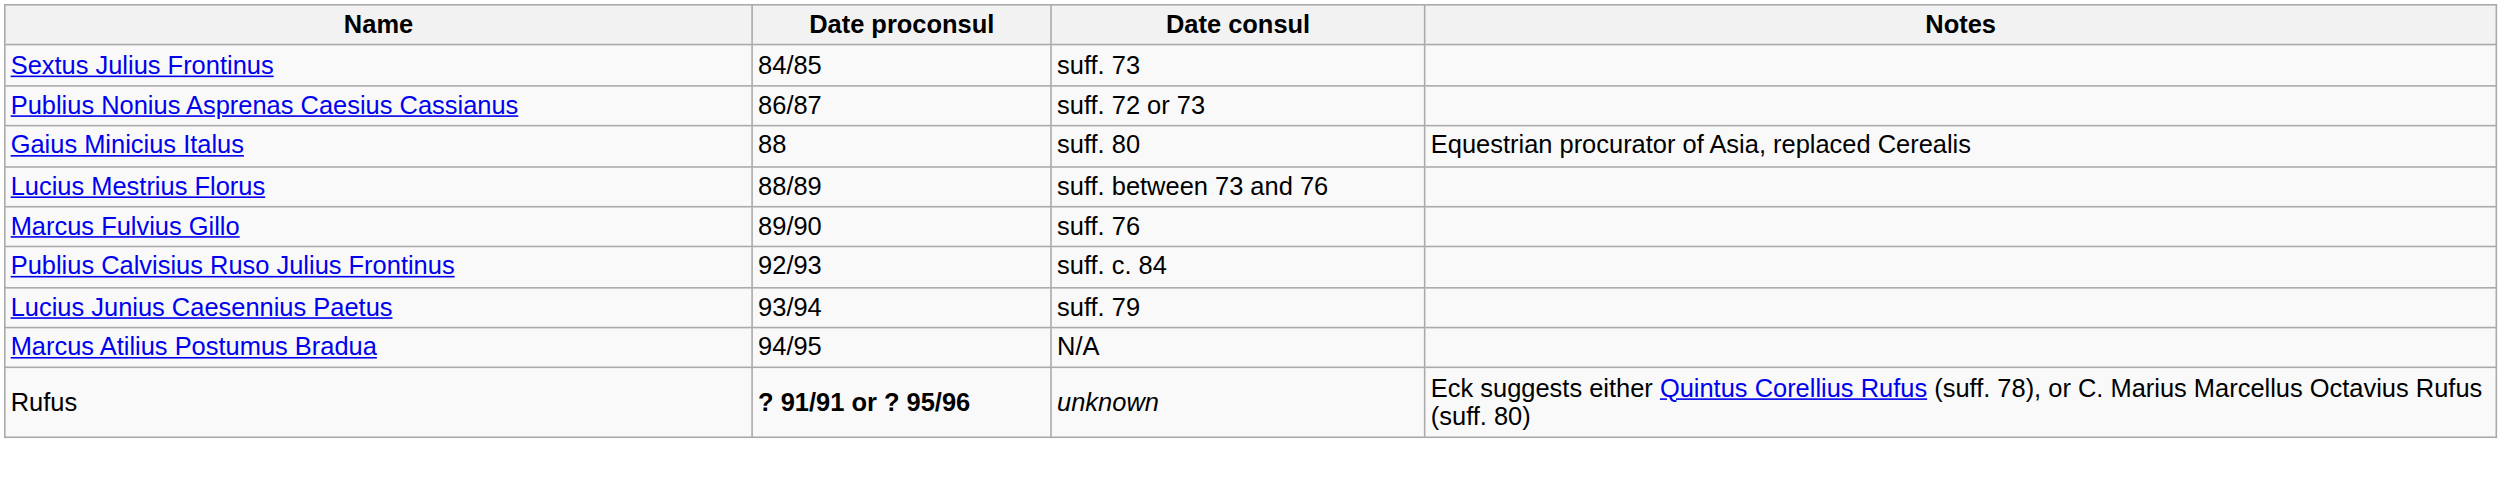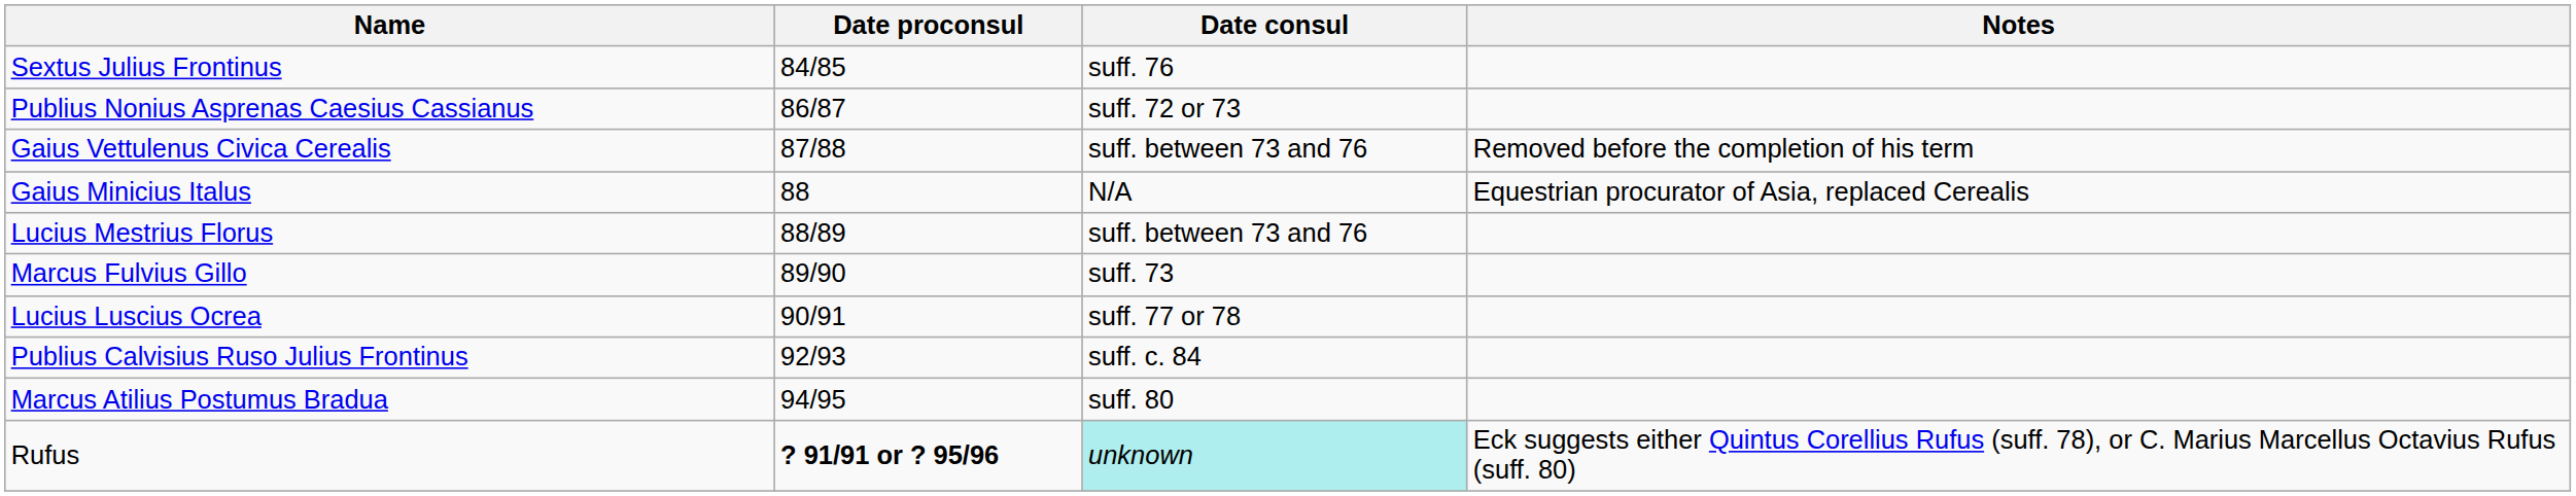Sextus Julius Frontinus | Date consul: suff. 73 -> suff. 76
+ row: Gaius Vettulenus Civica Cerealis | 87/88 | suff. between 73 and 76 | Removed before the completion of his term
Gaius Minicius Italus | Date consul: suff. 80 -> N/A
Marcus Fulvius Gillo | Date consul: suff. 76 -> suff. 73
+ row: Lucius Luscius Ocrea | 90/91 | suff. 77 or 78
- row: Lucius Junius Caesennius Paetus | 93/94 | suff. 79
Marcus Atilius Postumus Bradua | Date consul: N/A -> suff. 80
Rufus | Date consul: no background -> paleturquoise background
